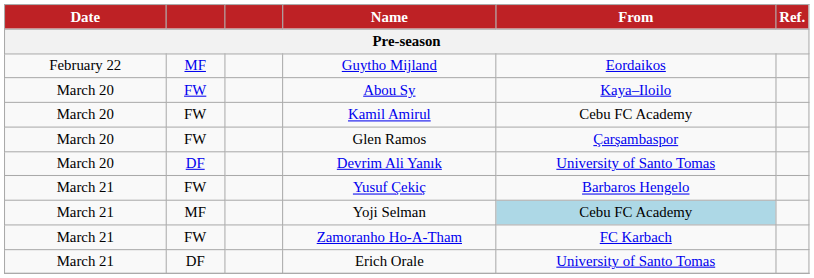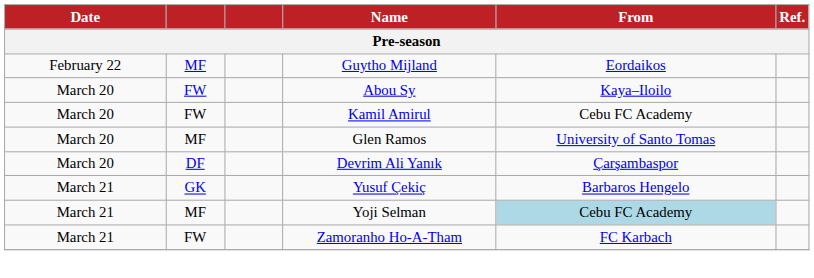Glen Ramos | column 2: FW -> MF
Glen Ramos | From: Çarşambaspor -> University of Santo Tomas
Devrim Ali Yanık | From: University of Santo Tomas -> Çarşambaspor
Yusuf Çekiç | column 2: FW -> GK
- row: March 21 | DF | Erich Orale | University of Santo Tomas
